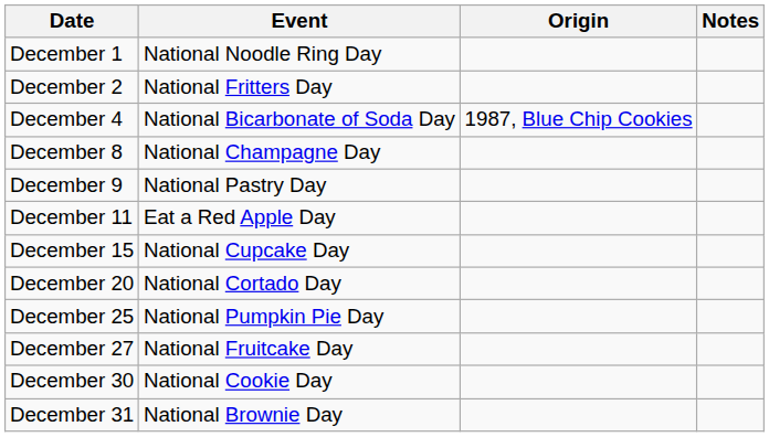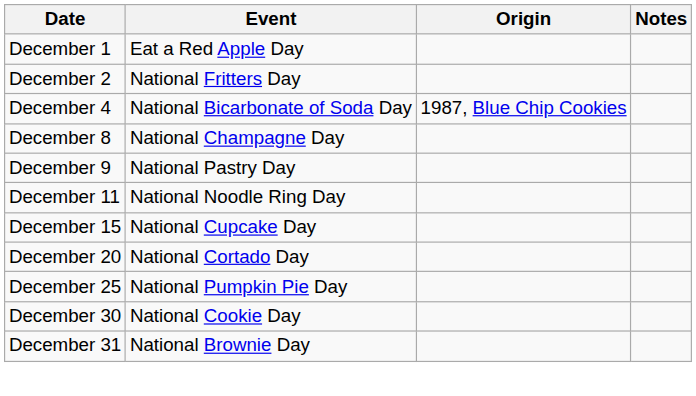December 1 | Event: National Noodle Ring Day -> Eat a Red Apple Day
December 11 | Event: Eat a Red Apple Day -> National Noodle Ring Day
- row: December 27 | National Fruitcake Day
